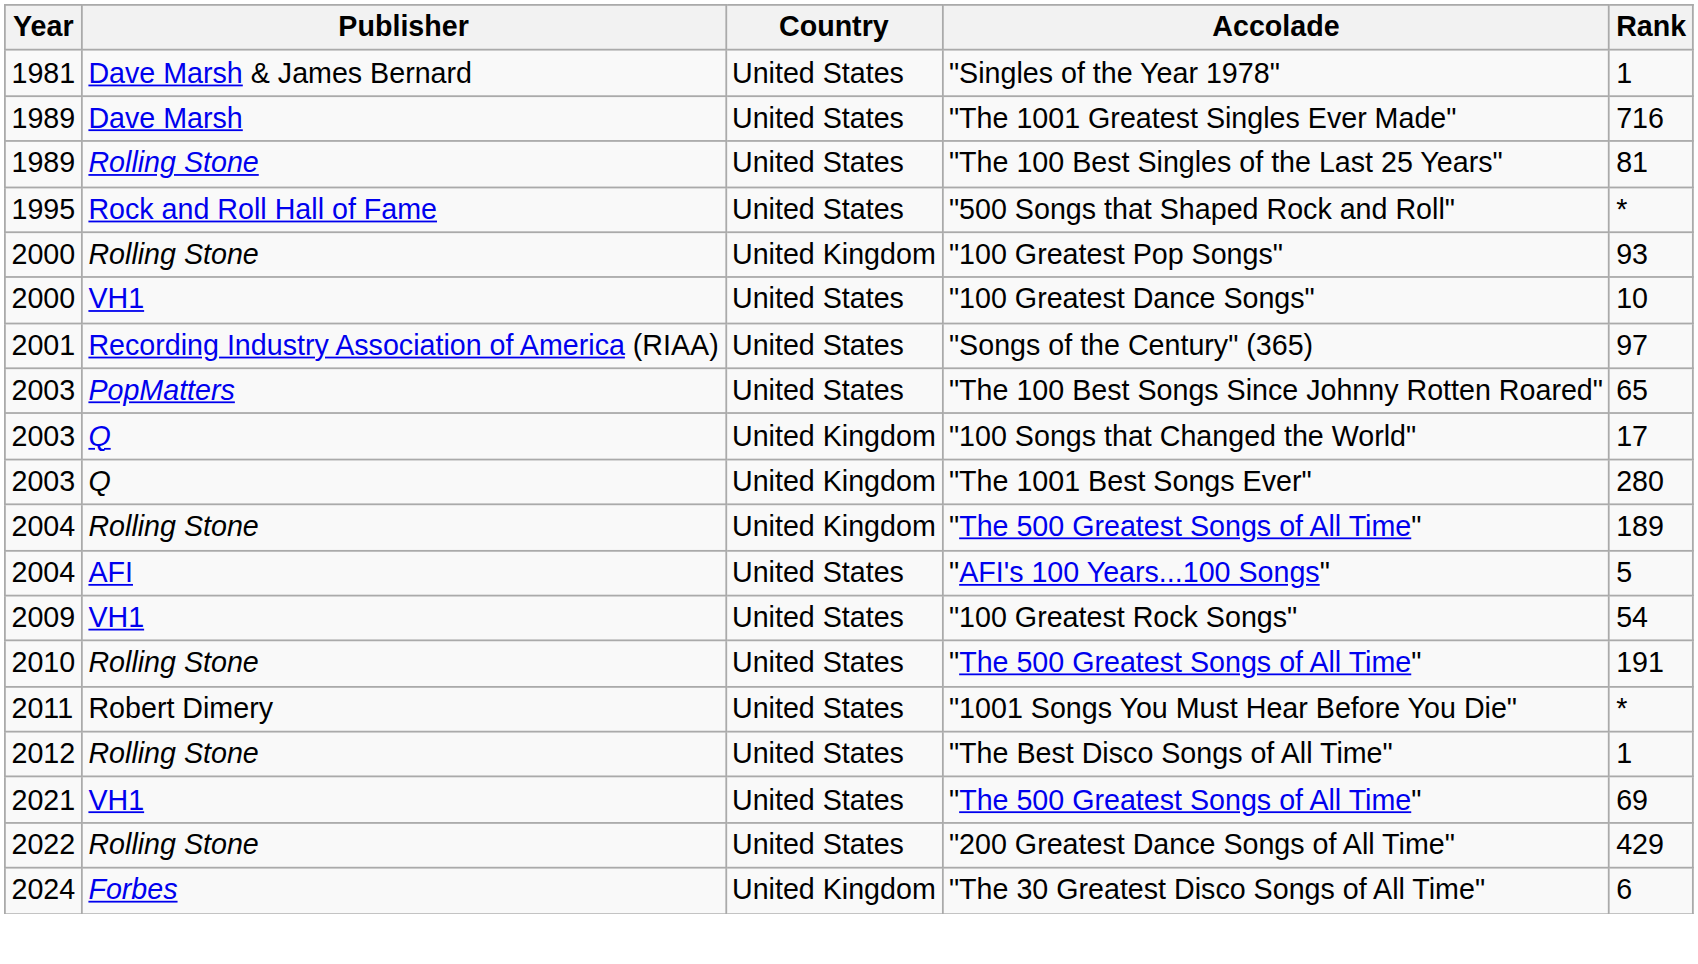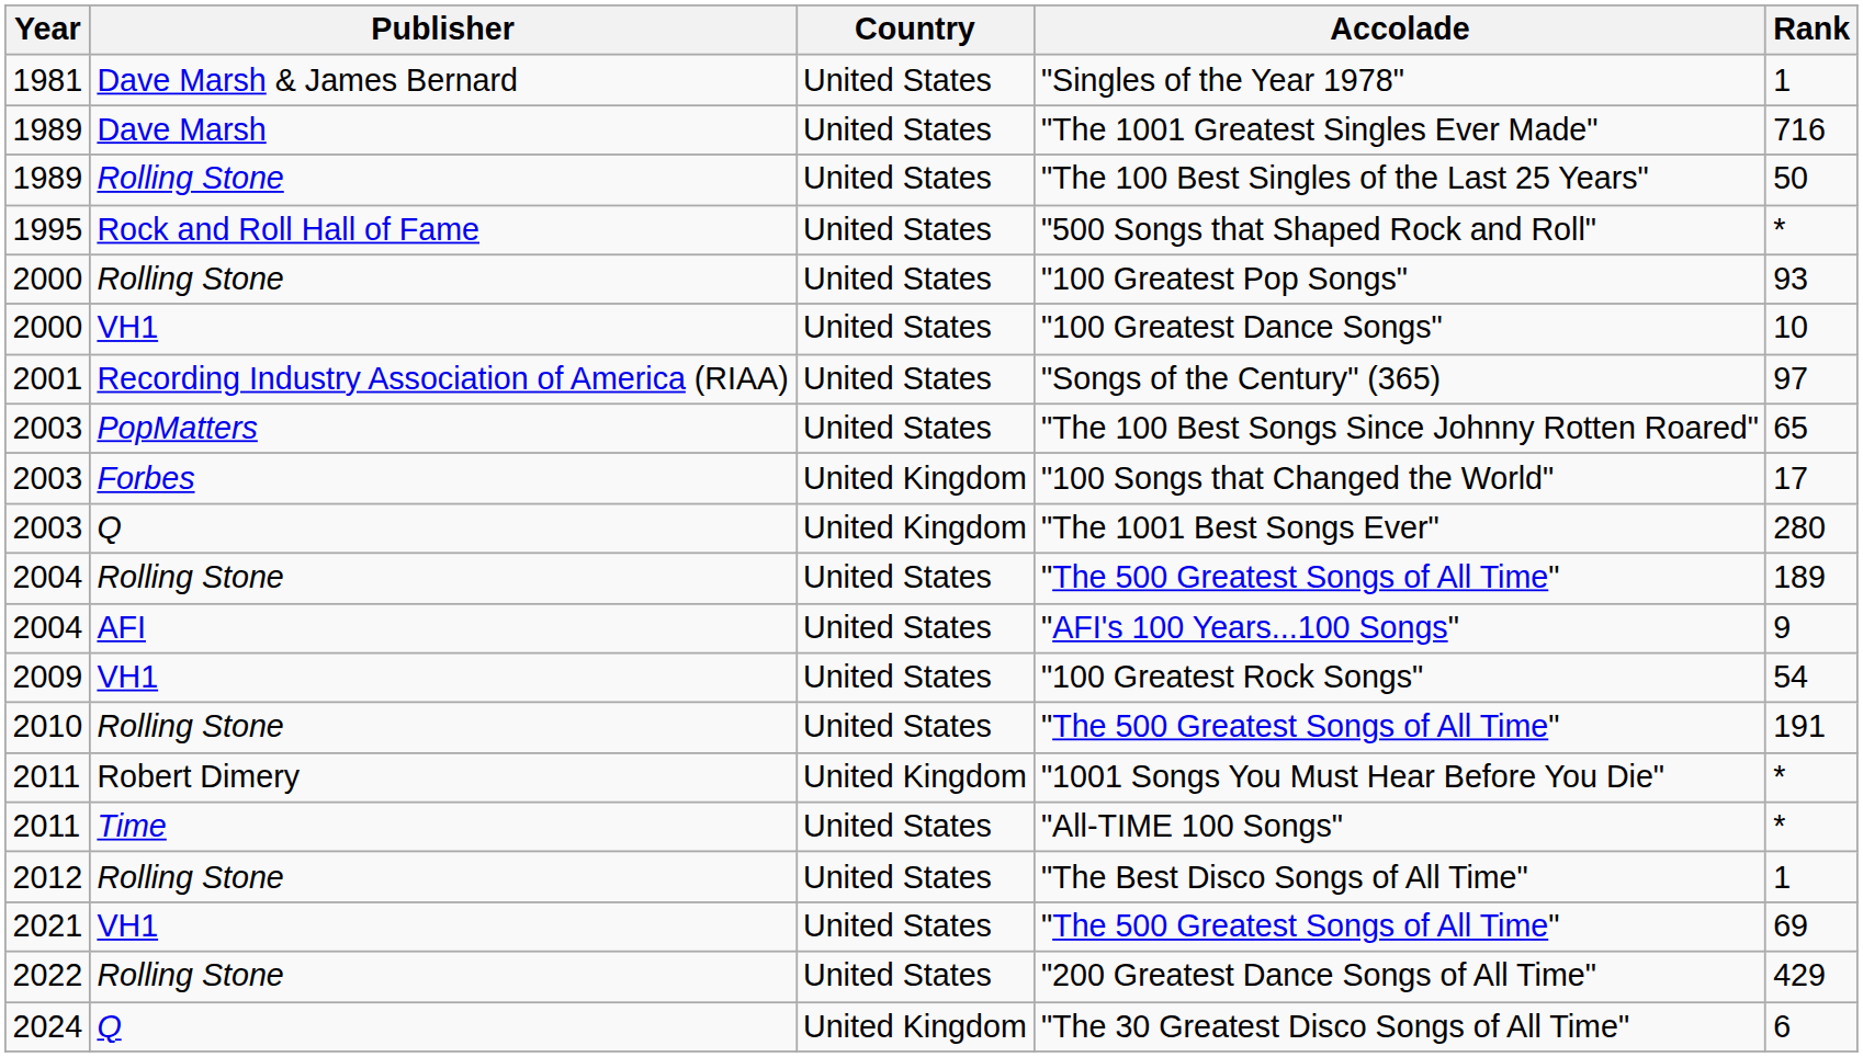"The 100 Best Singles of the Last 25 Years" | Rank: 81 -> 50
"100 Greatest Pop Songs" | Country: United Kingdom -> United States
"100 Songs that Changed the World" | Publisher: Q -> Forbes
2004 / "The 500 Greatest Songs of All Time" | Country: United Kingdom -> United States
"AFI's 100 Years...100 Songs" | Rank: 5 -> 9
"1001 Songs You Must Hear Before You Die" | Country: United States -> United Kingdom
+ row: 2011 | Time | United States | "All-TIME 100 Songs" | *
"The 30 Greatest Disco Songs of All Time" | Publisher: Forbes -> Q
